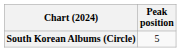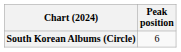South Korean Albums (Circle) | Peak position: 5 -> 6
